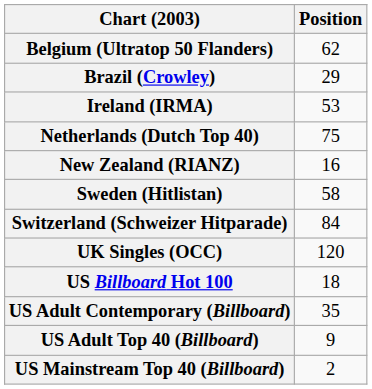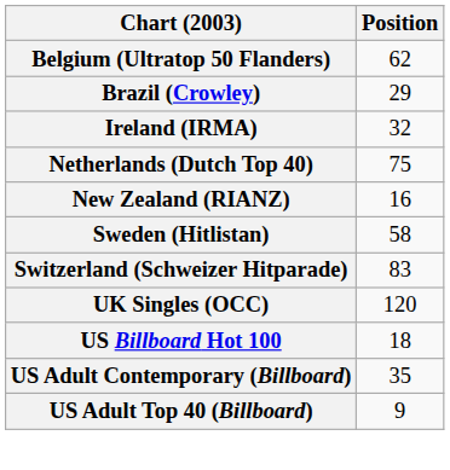Ireland (IRMA) | Position: 53 -> 32
Switzerland (Schweizer Hitparade) | Position: 84 -> 83
- row: US Mainstream Top 40 (Billboard) | 2
